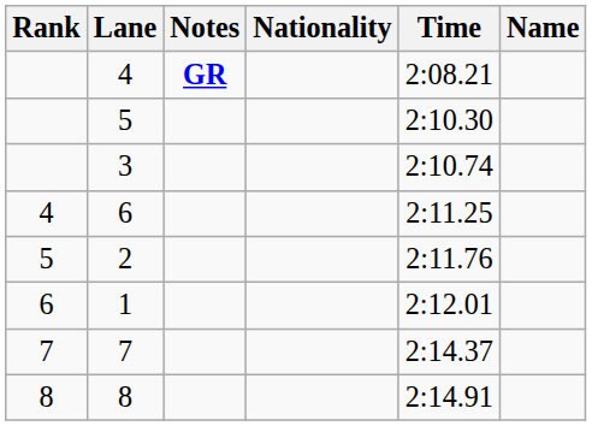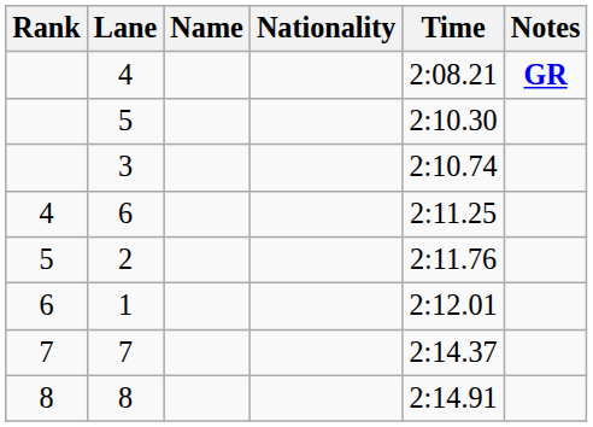columns swapped: Name <-> Notes
